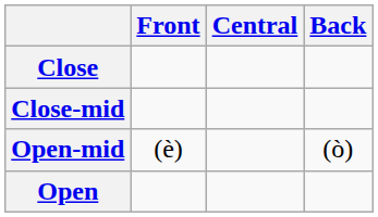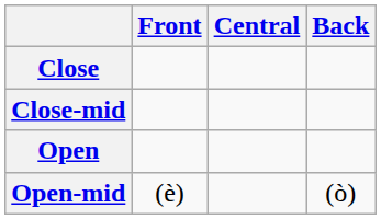rows swapped: Open-mid <-> Open
